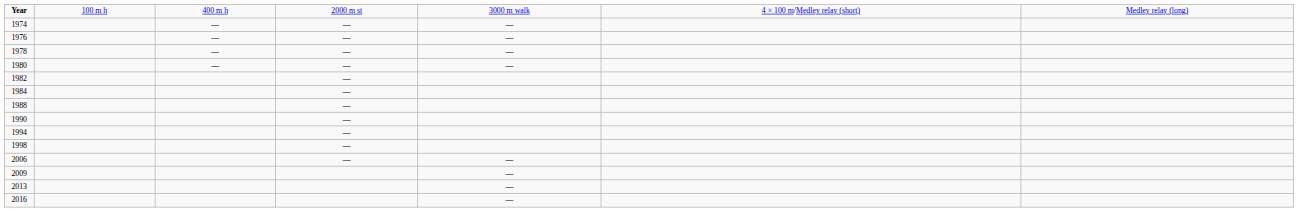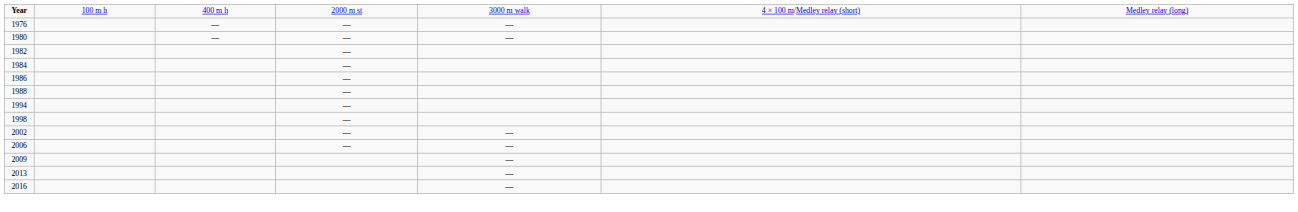- row: 1974 | — | — | —
- row: 1978 | — | — | —
+ row: 1986 | —
- row: 1990 | —
+ row: 2002 | — | —
